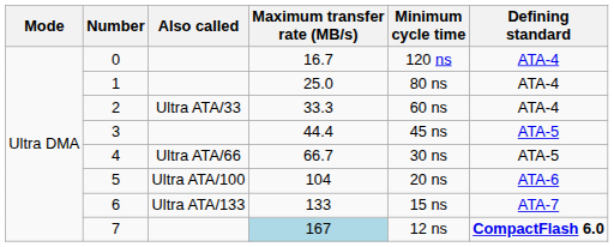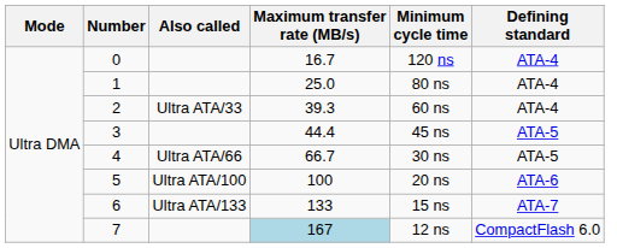2 | Maximum transfer rate (MB/s): 33.3 -> 39.3
5 | Maximum transfer rate (MB/s): 104 -> 100
7 | Defining standard: bold -> normal
